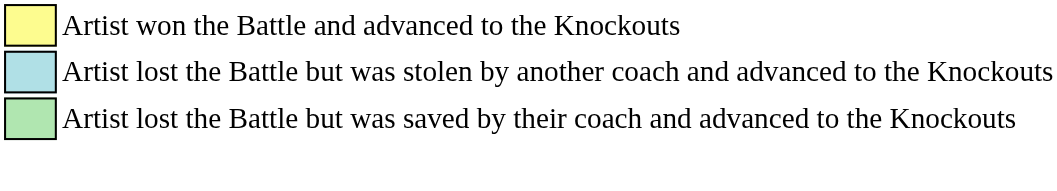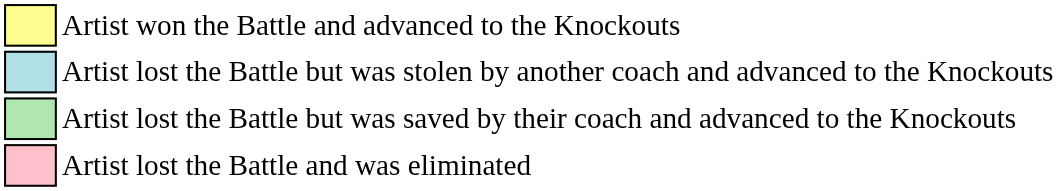+ row: Artist lost the Battle and was eliminated
